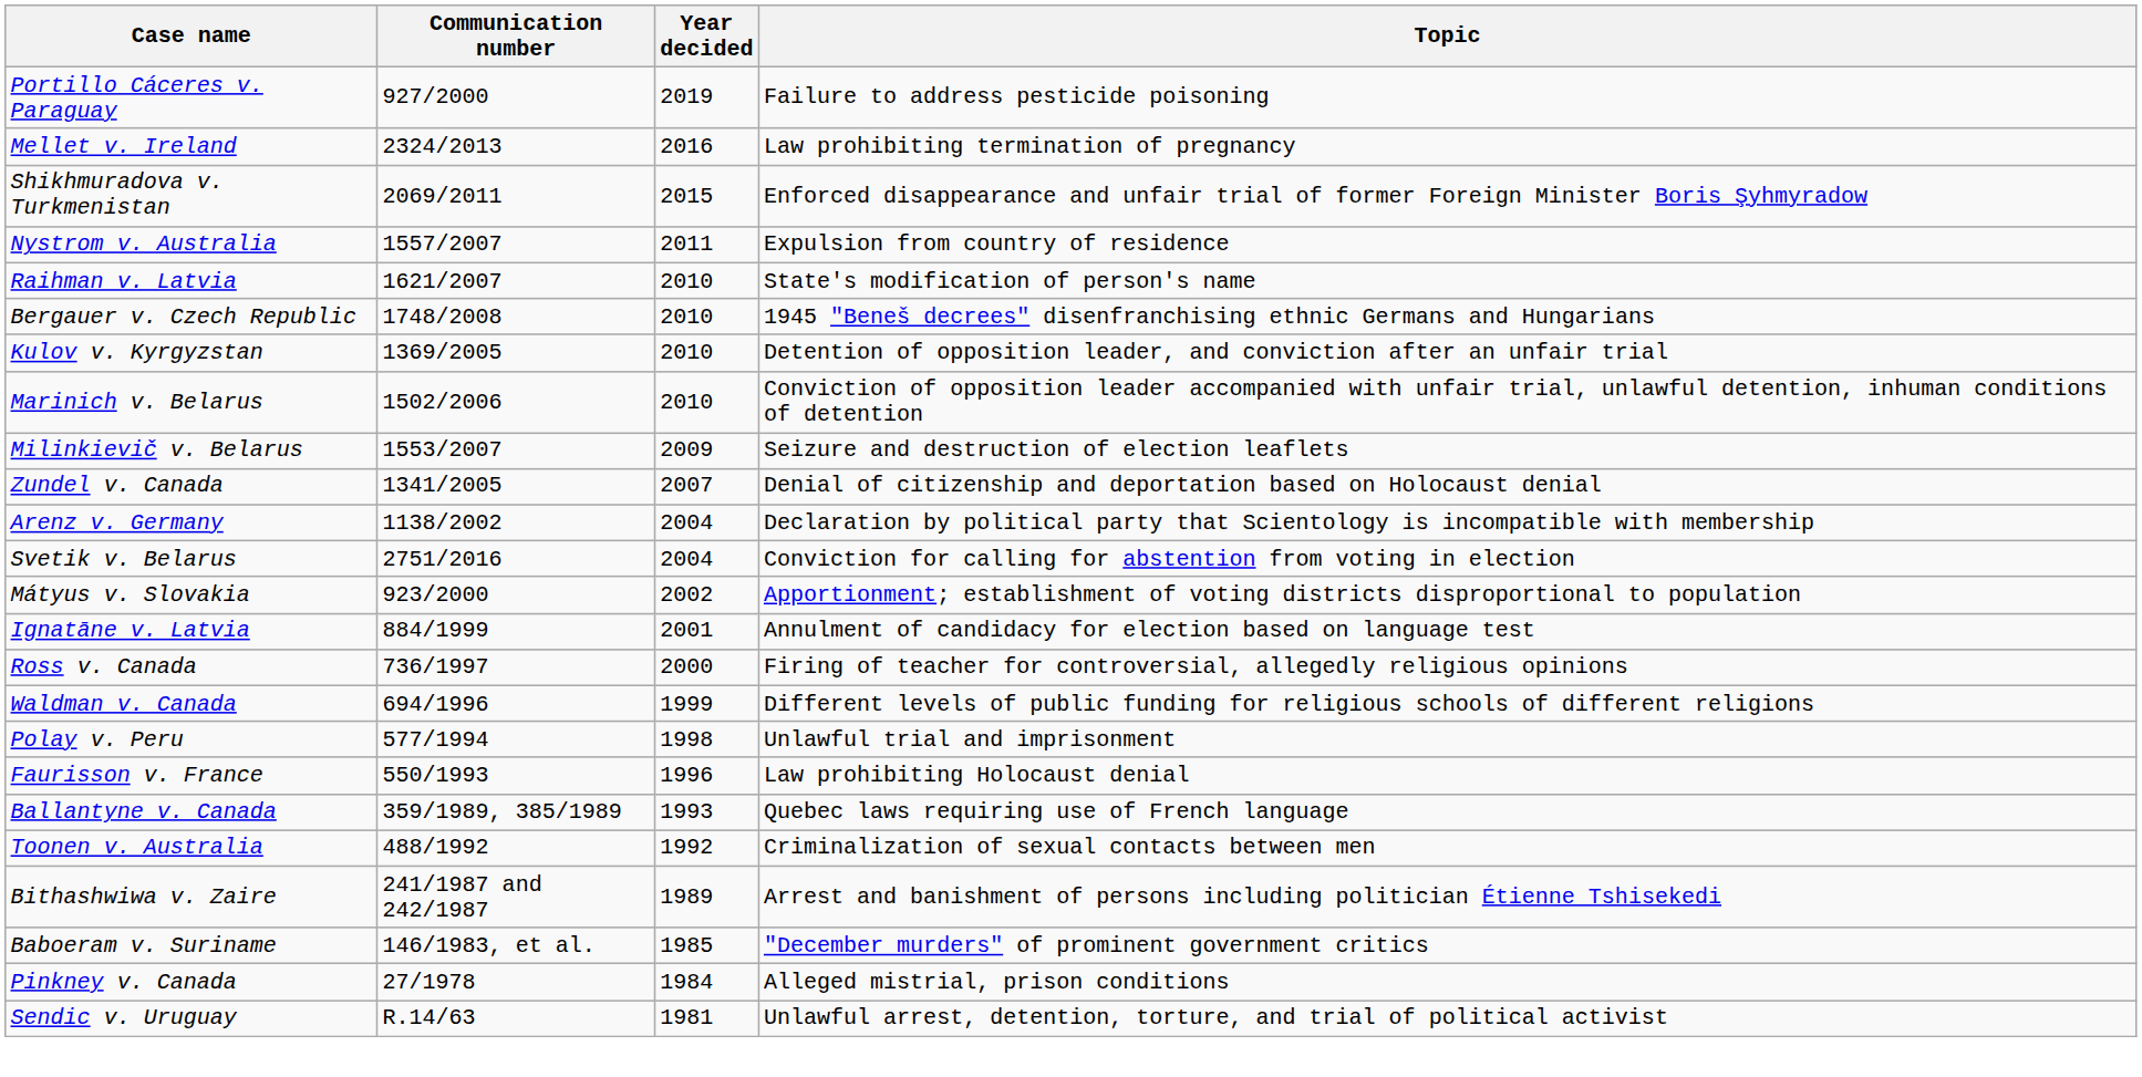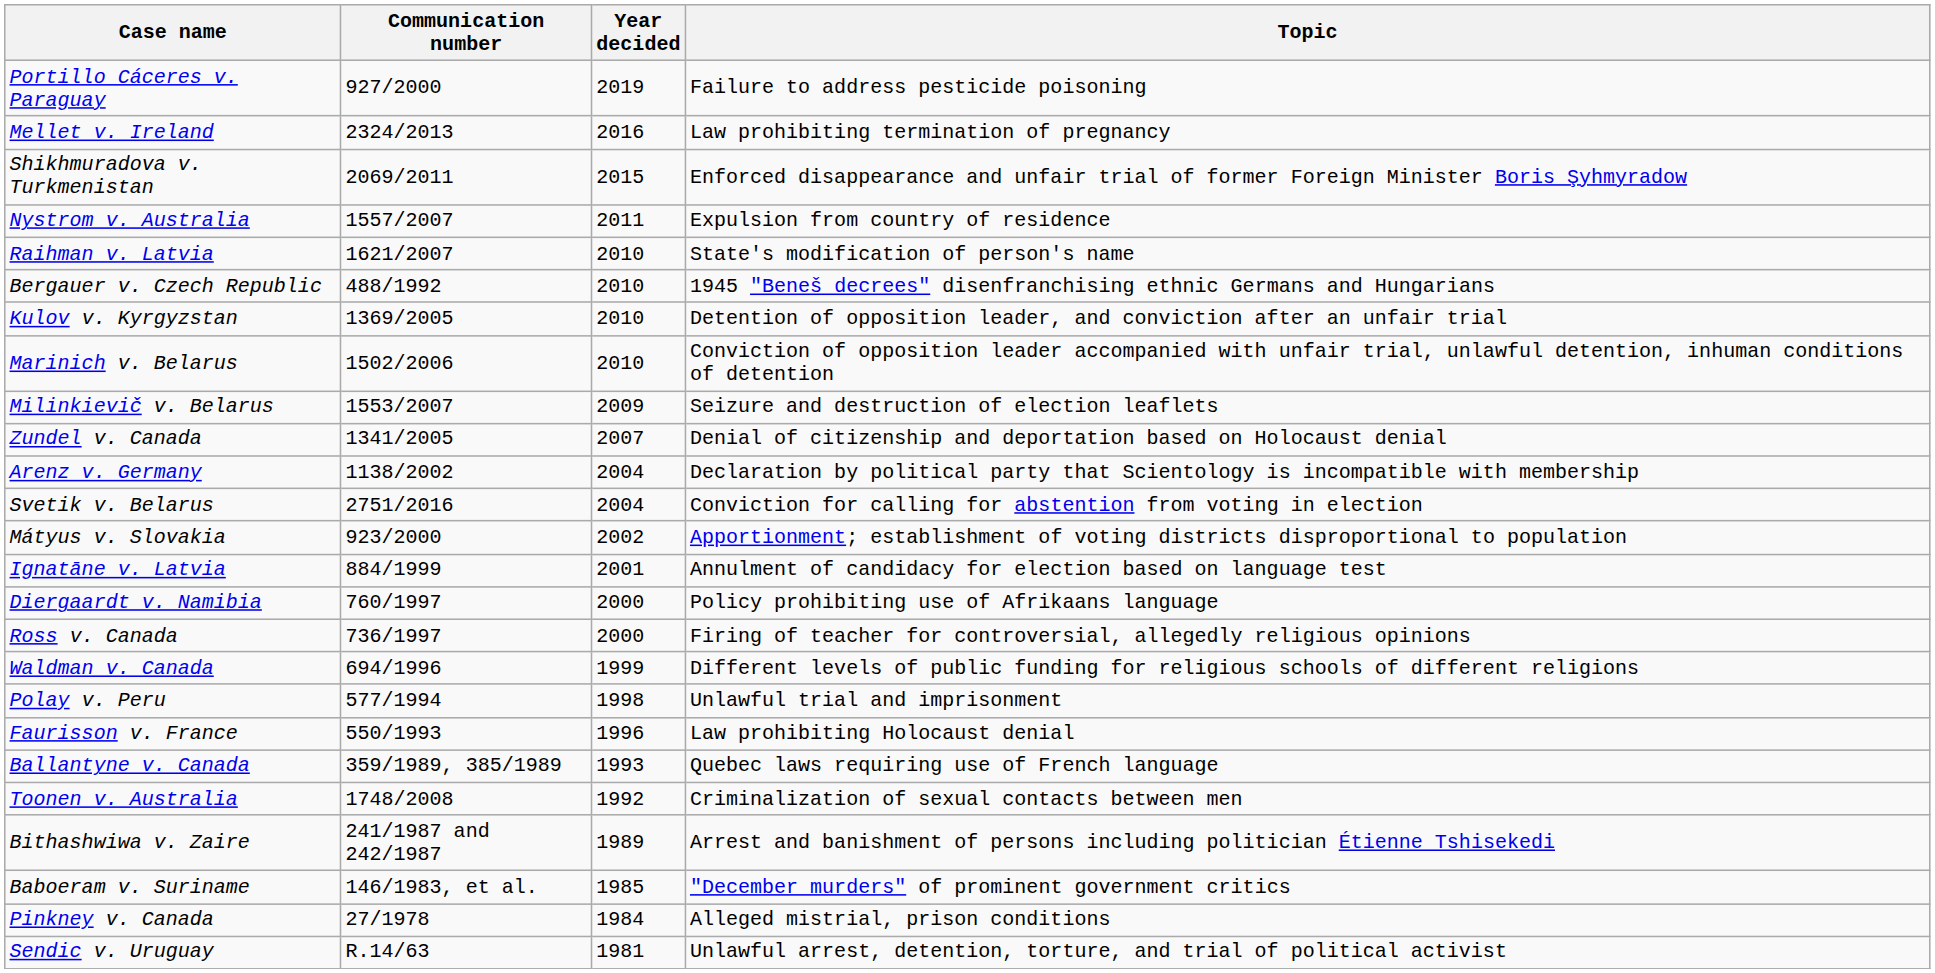Bergauer v. Czech Republic | Communication number: 1748/2008 -> 488/1992
+ row: Diergaardt v. Namibia | 760/1997 | 2000 | Policy prohibiting use of Afrikaans language
Toonen v. Australia | Communication number: 488/1992 -> 1748/2008
